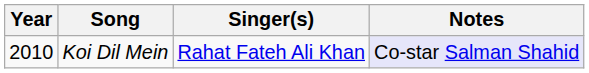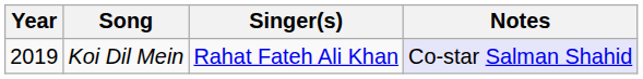Koi Dil Mein | Year: 2010 -> 2019
